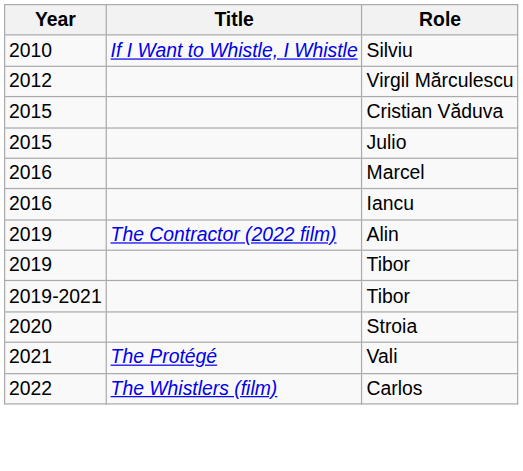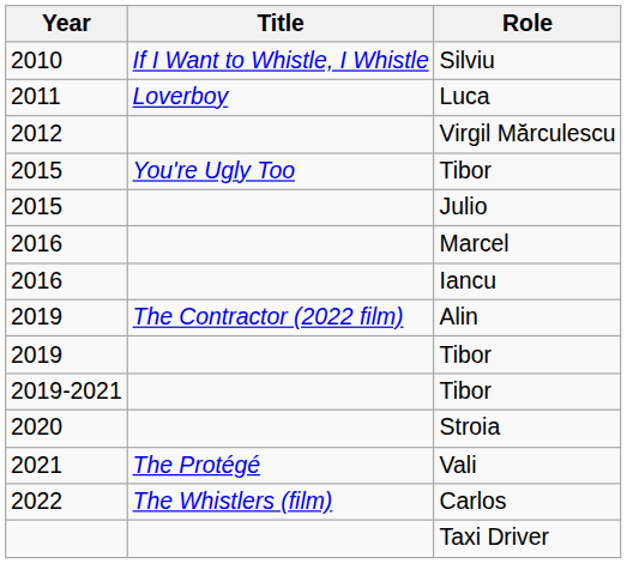+ row: 2011 | Loverboy | Luca
- row: 2015 | Cristian Văduva
+ row: 2015 | You're Ugly Too | Tibor
+ row: Taxi Driver
